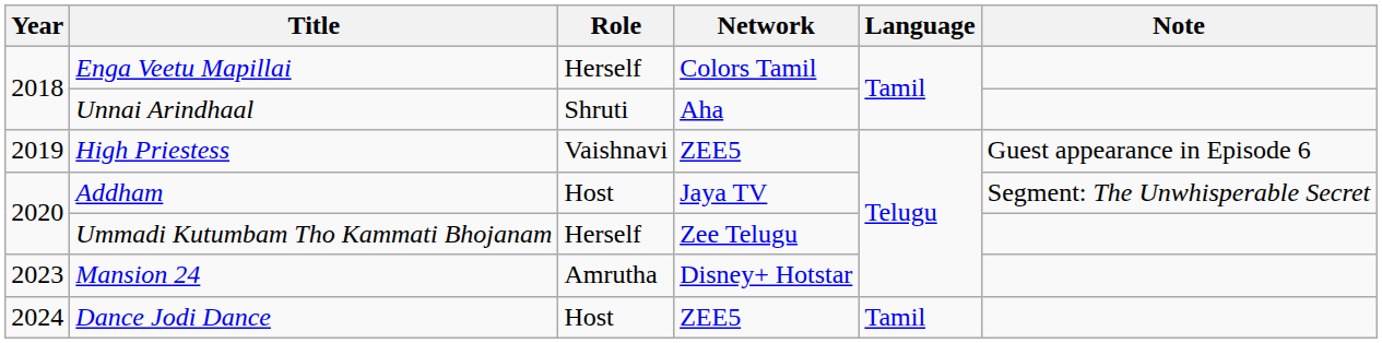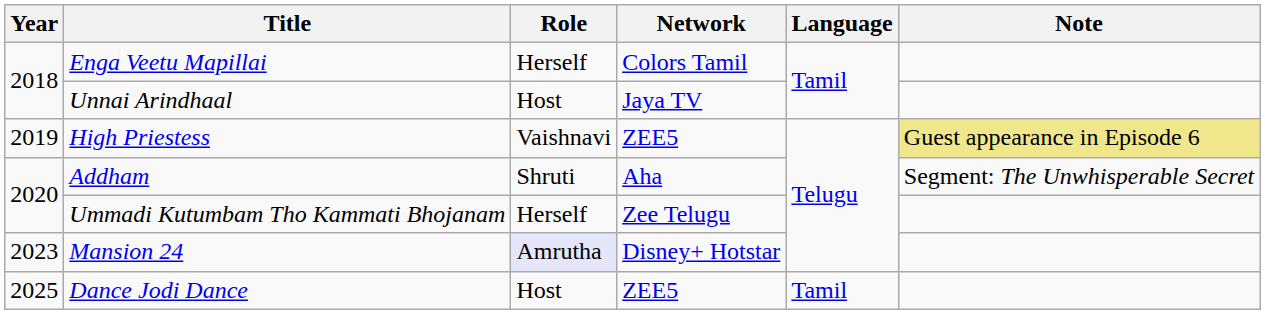Unnai Arindhaal | Role: Shruti -> Host
Unnai Arindhaal | Network: Aha -> Jaya TV
High Priestess | Note: no background -> khaki background
Addham | Role: Host -> Shruti
Addham | Network: Jaya TV -> Aha
Mansion 24 | Role: no background -> lavender background
Dance Jodi Dance | Year: 2024 -> 2025
